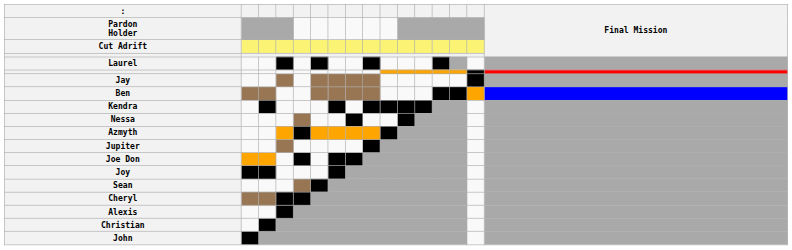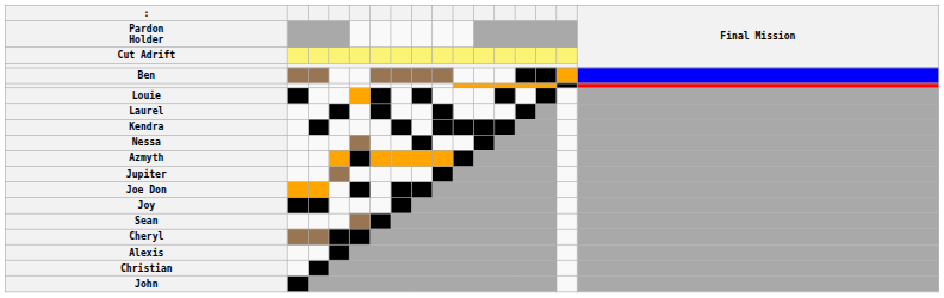rows swapped: Ben <-> Laurel
- row: Jay
+ row: Louie
